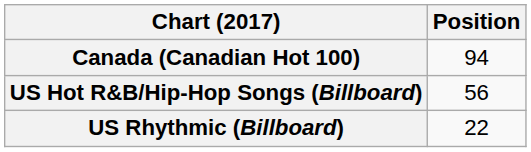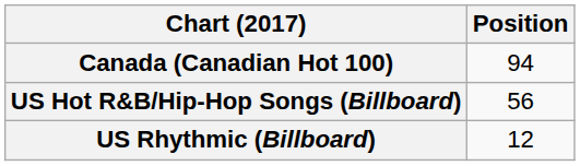US Rhythmic (Billboard) | Position: 22 -> 12
